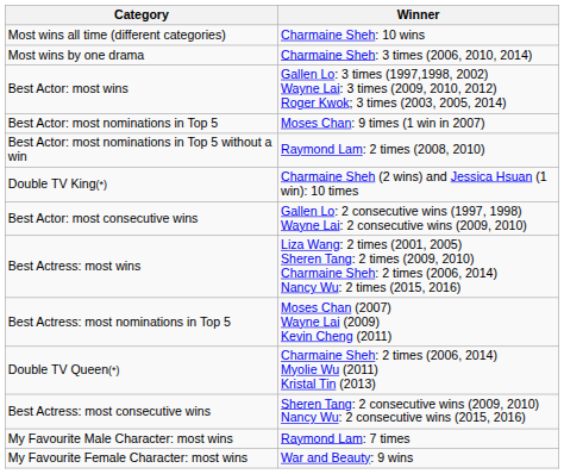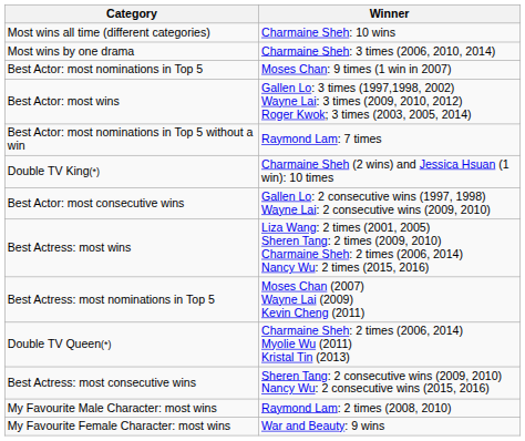rows swapped: Best Actor: most wins <-> Best Actor: most nominations in Top 5
Best Actor: most nominations in Top 5 without a win | Winner: Raymond Lam: 2 times (2008, 2010) -> Raymond Lam: 7 times
My Favourite Male Character: most wins | Winner: Raymond Lam: 7 times -> Raymond Lam: 2 times (2008, 2010)
